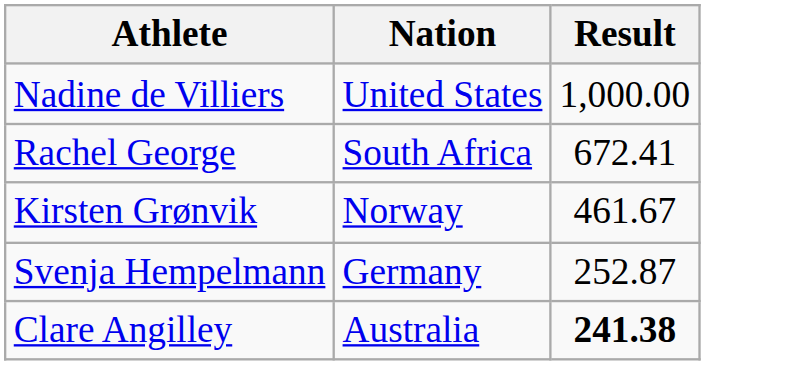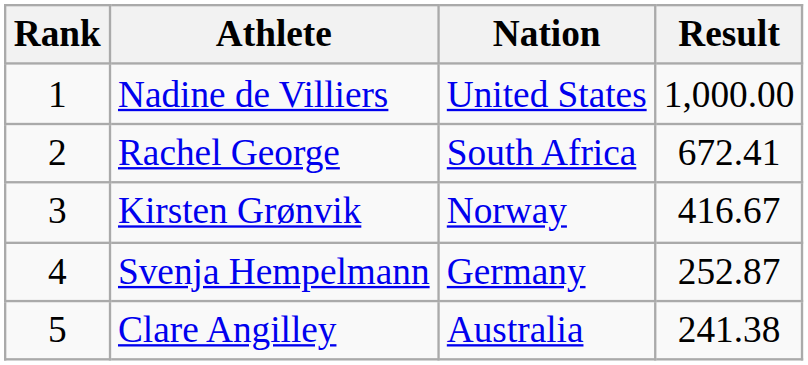+ column: Rank | 1 | 2 | 3 | 4 | 5
Kirsten Grønvik | Result: 461.67 -> 416.67
Clare Angilley | Result: bold -> normal
